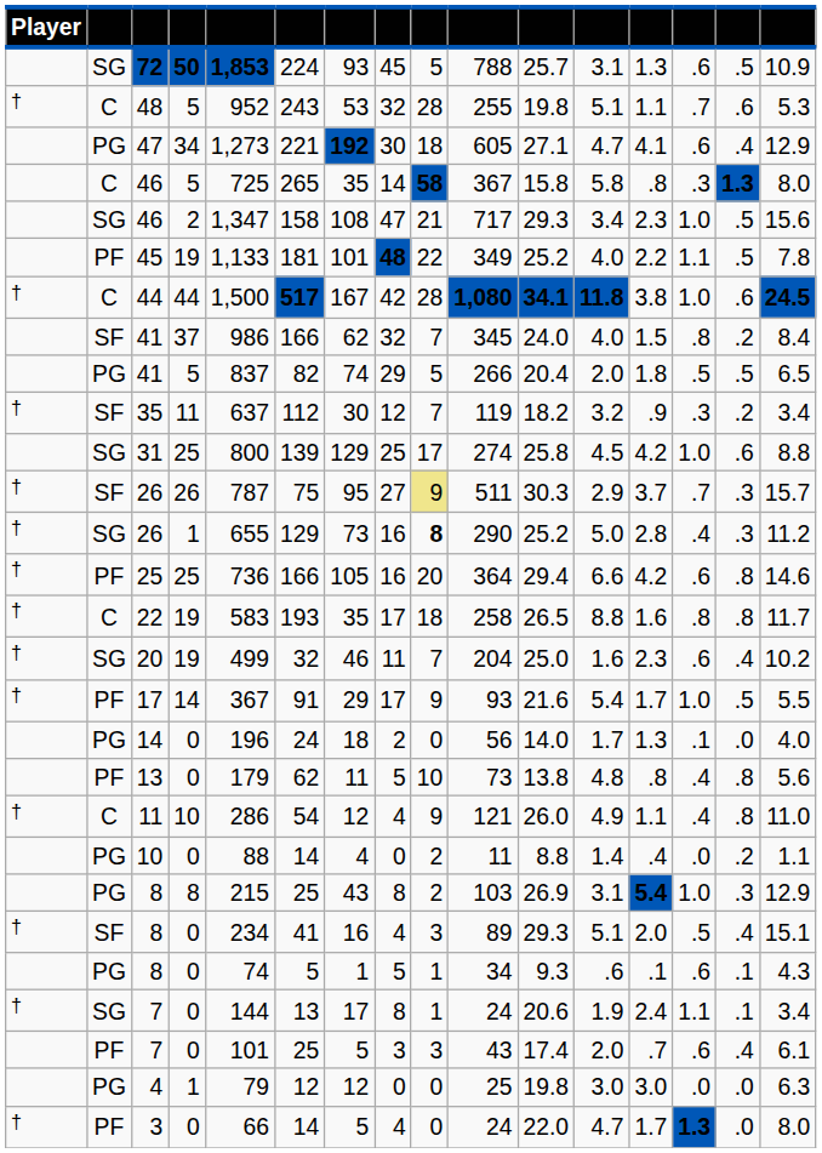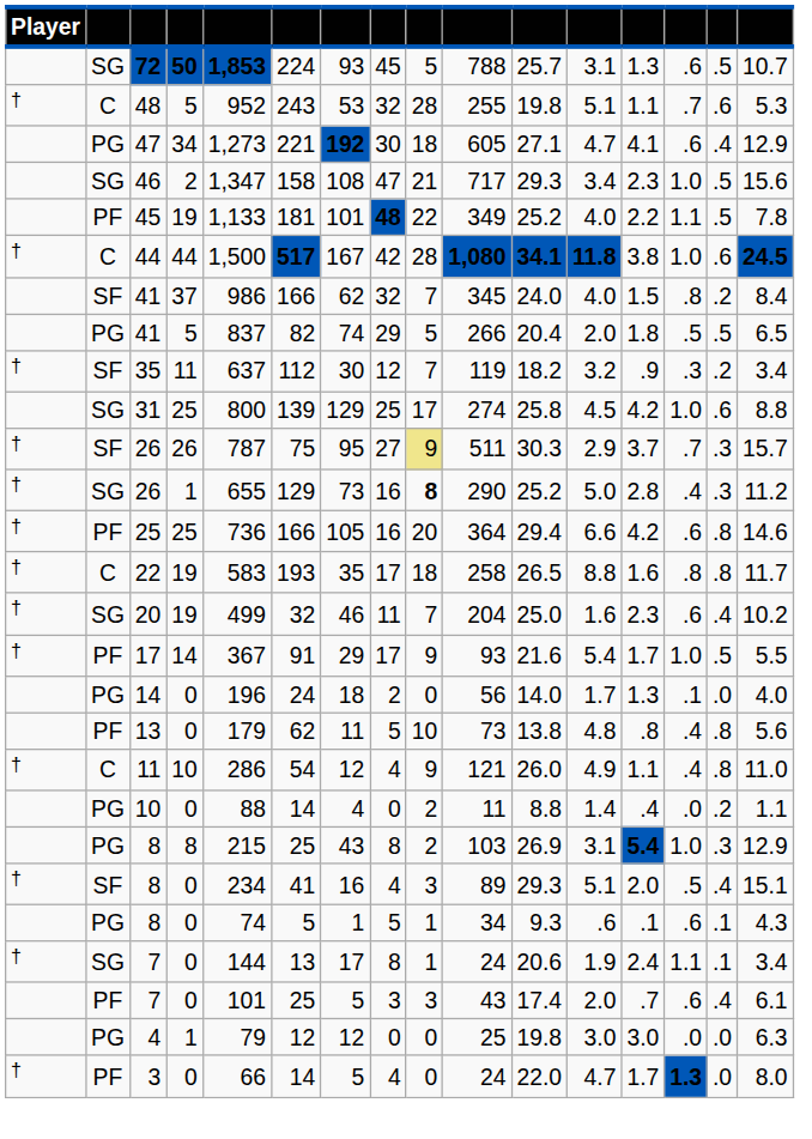72 | column 16: 10.9 -> 10.7
- row: C | 46 | 5 | 725 | 265 | 35 | 14 | 58 | 367 | 15.8 | 5.8 | .8 | .3 | 1.3 | 8.0
